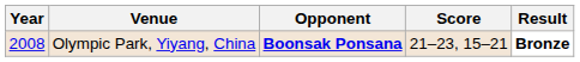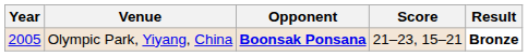Olympic Park, Yiyang, China | Year: 2008 -> 2005
